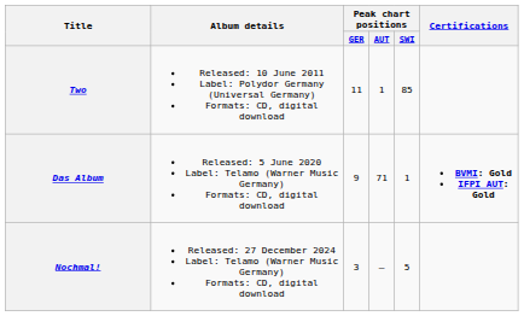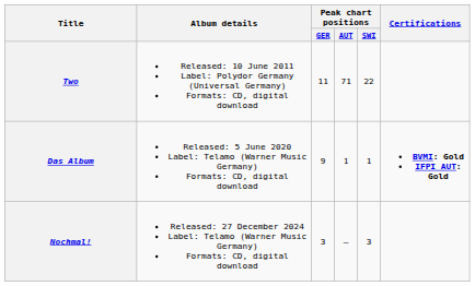Two | Peak chart positions / AUT: 1 -> 71
Two | Peak chart positions / SWI: 85 -> 22
Das Album | Peak chart positions / AUT: 71 -> 1
Nochmal! | Peak chart positions / SWI: 5 -> 3
